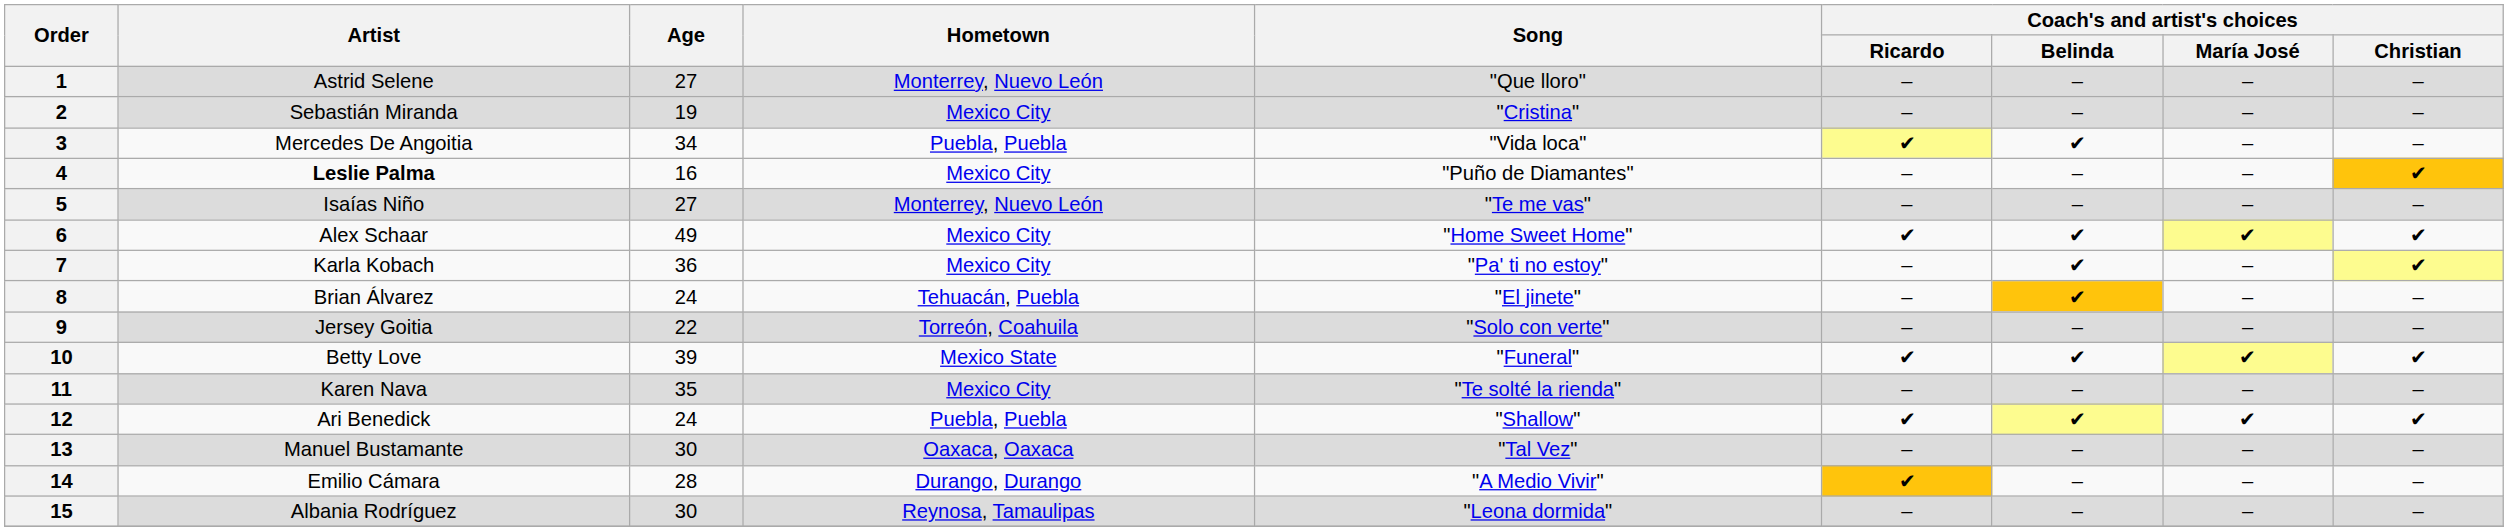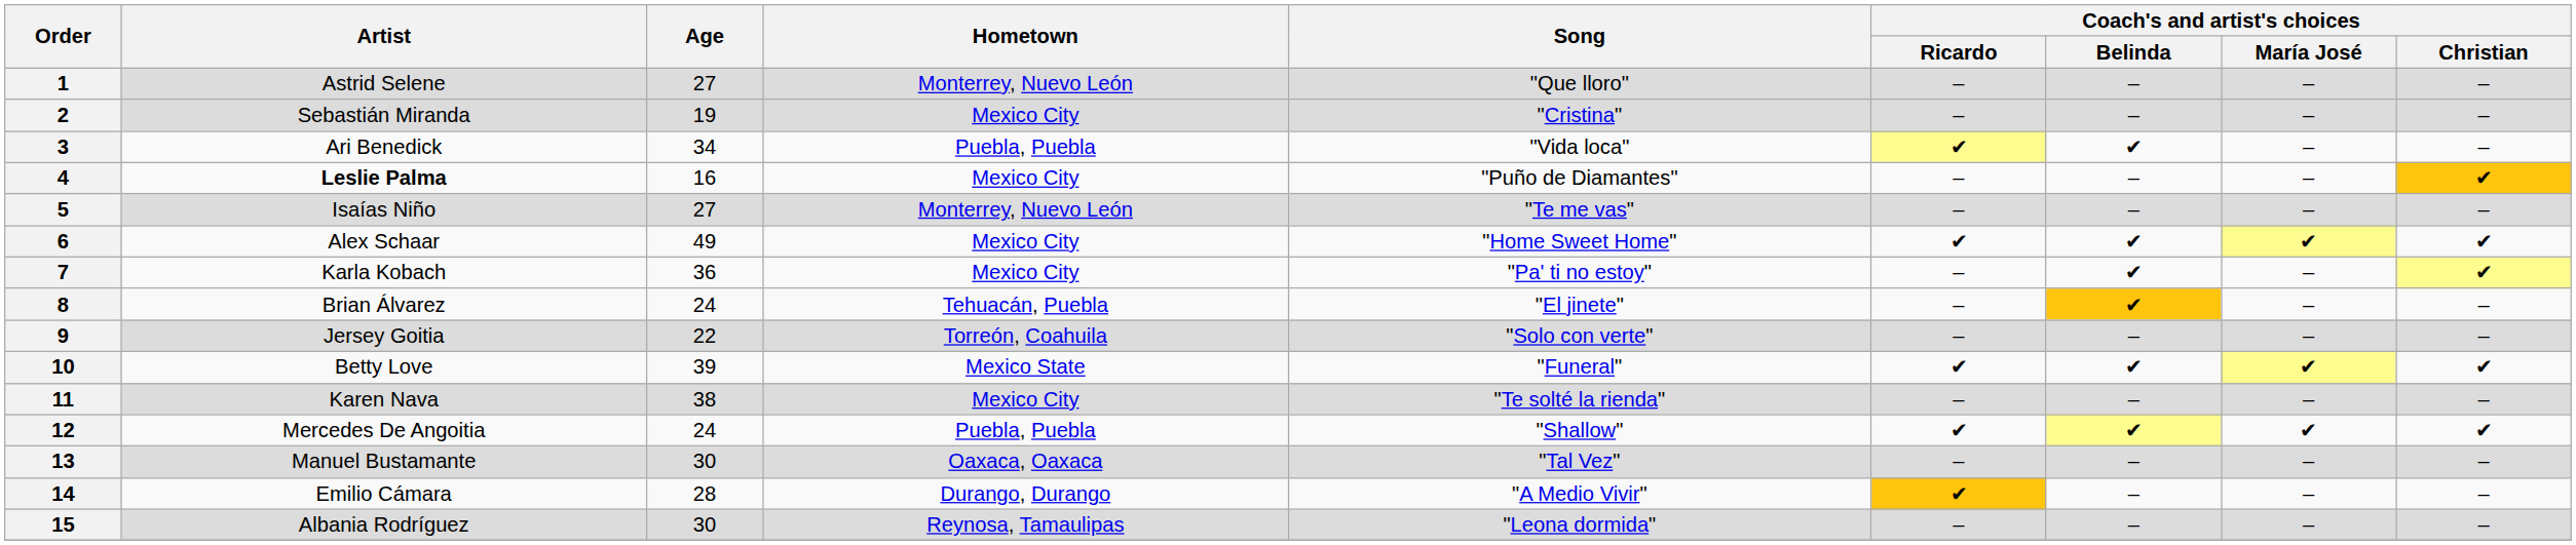3 | Artist: Mercedes De Angoitia -> Ari Benedick
11 | Age: 35 -> 38
12 | Artist: Ari Benedick -> Mercedes De Angoitia
